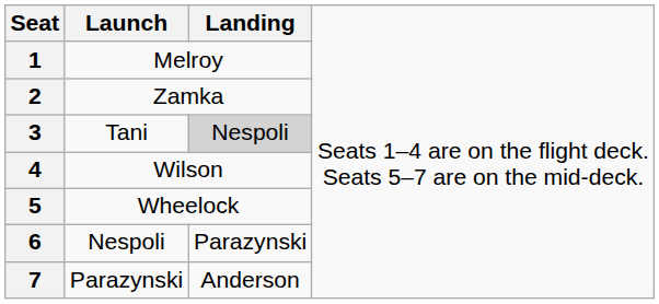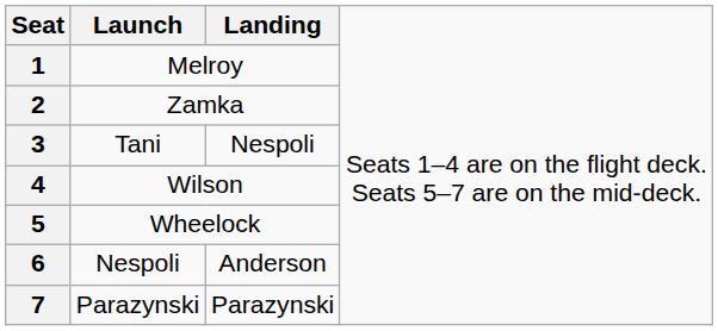3 | column 3: lightgrey background -> no background
6 | column 3: Parazynski -> Anderson
7 | column 3: Anderson -> Parazynski
